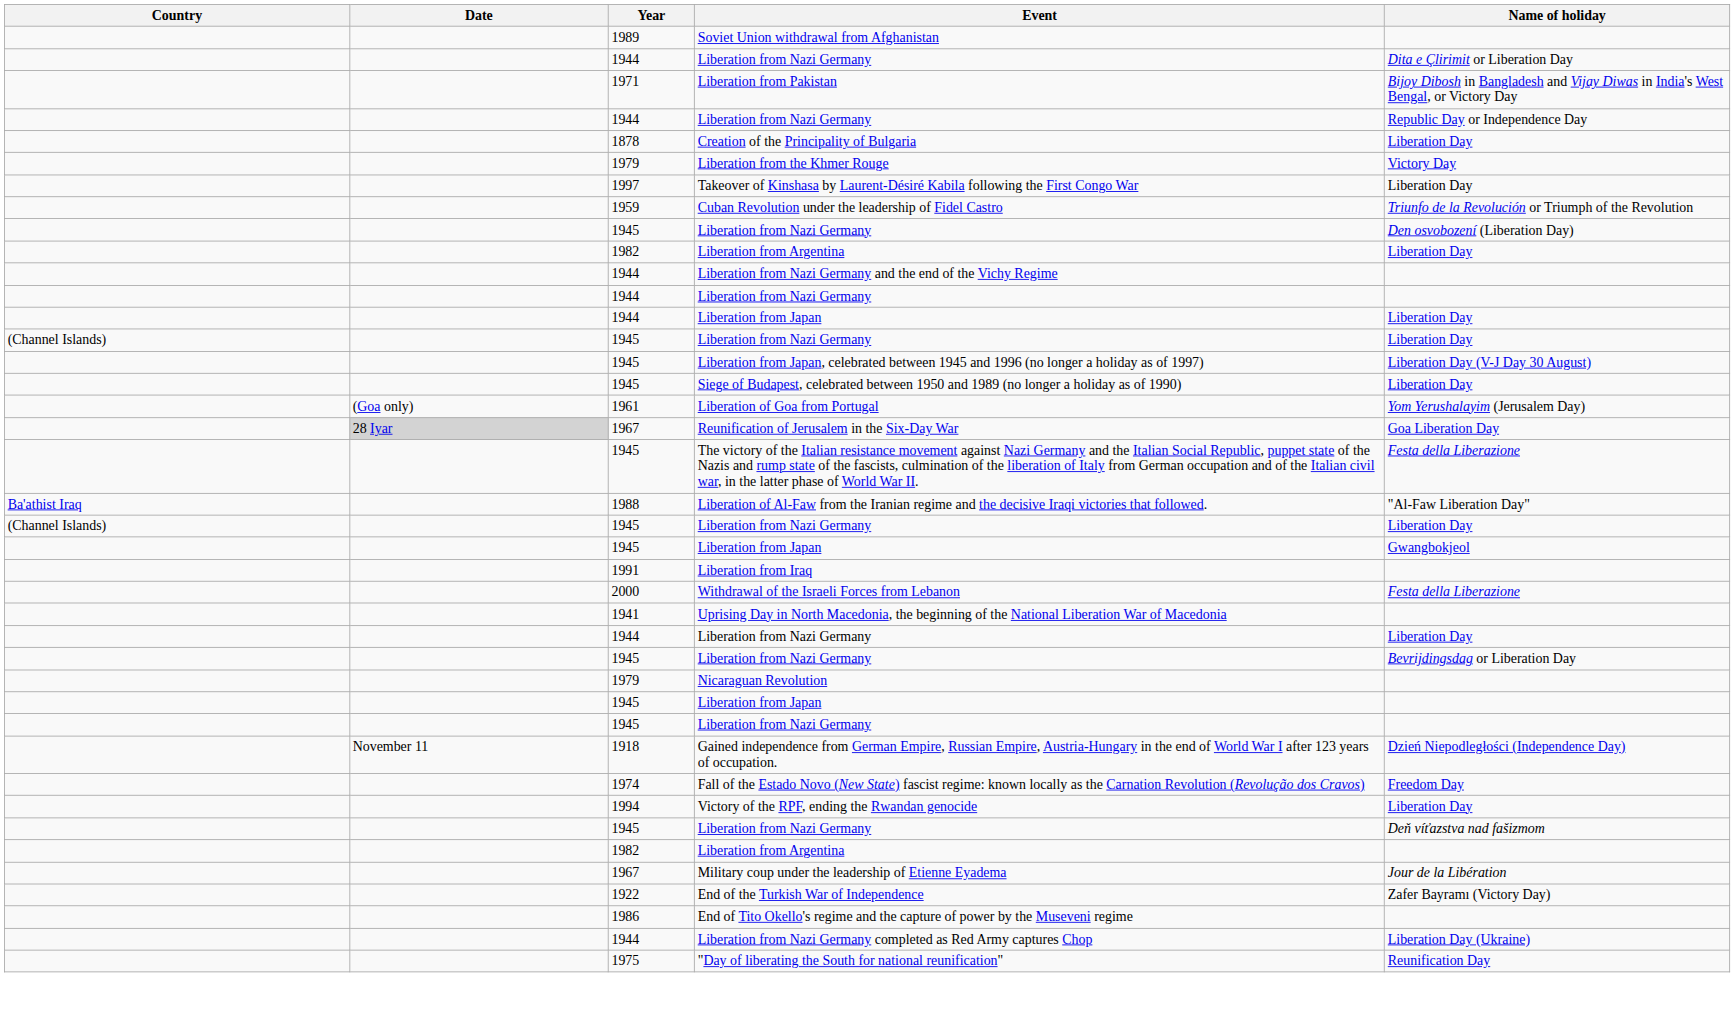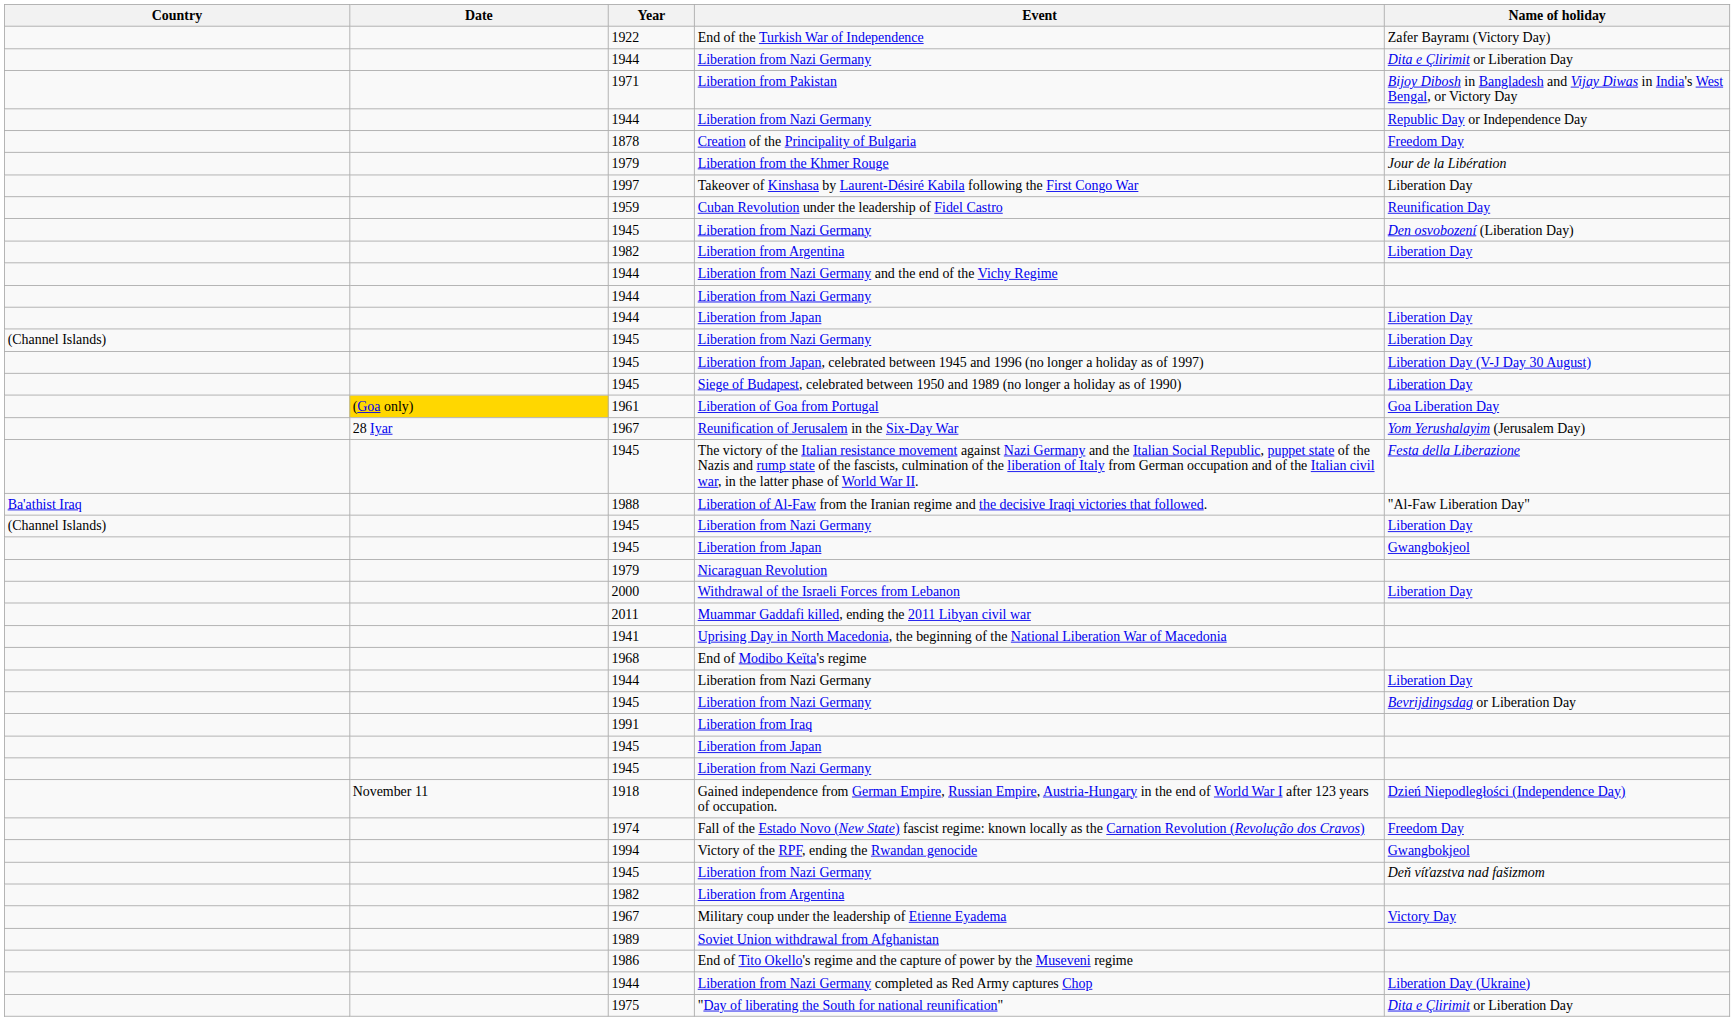rows swapped: Soviet Union withdrawal from Afghanistan <-> End of the Turkish War of Independence
Creation of the Principality of Bulgaria | Name of holiday: Liberation Day -> Freedom Day
Liberation from the Khmer Rouge | Name of holiday: Victory Day -> Jour de la Libération
Cuban Revolution under the leadership of Fidel Castro | Name of holiday: Triunfo de la Revolución or Triumph of the Revolution -> Reunification Day
Liberation of Goa from Portugal | Date: no background -> gold background
Liberation of Goa from Portugal | Name of holiday: Yom Yerushalayim (Jerusalem Day) -> Goa Liberation Day
Reunification of Jerusalem in the Six-Day War | Date: lightgrey background -> no background
Reunification of Jerusalem in the Six-Day War | Name of holiday: Goa Liberation Day -> Yom Yerushalayim (Jerusalem Day)
rows swapped: Liberation from Iraq <-> Nicaraguan Revolution
Withdrawal of the Israeli Forces from Lebanon | Name of holiday: Festa della Liberazione -> Liberation Day
+ row: 2011 | Muammar Gaddafi killed, ending the 2011 Libyan civil war
+ row: 1968 | End of Modibo Keïta's regime
Victory of the RPF, ending the Rwandan genocide | Name of holiday: Liberation Day -> Gwangbokjeol
Military coup under the leadership of Etienne Eyadema | Name of holiday: Jour de la Libération -> Victory Day
"Day of liberating the South for national reunification" | Name of holiday: Reunification Day -> Dita e Çlirimit or Liberation Day
